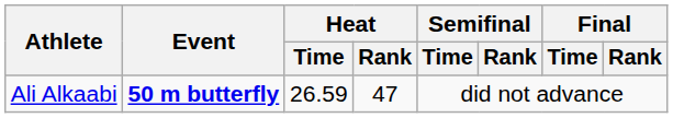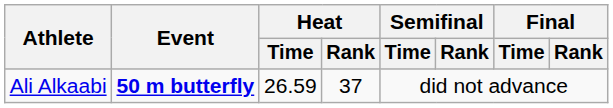Ali Alkaabi | Heat / Rank: 47 -> 37
